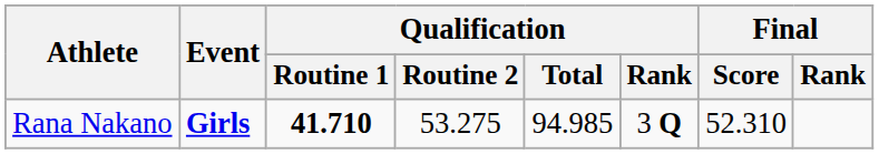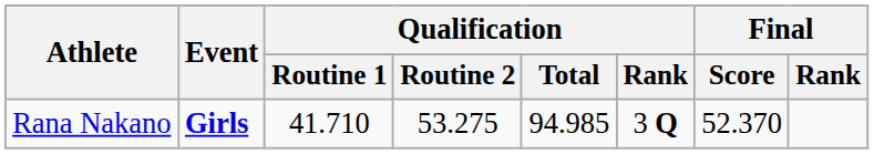Rana Nakano | Qualification / Routine 1: bold -> normal
Rana Nakano | Final / Score: 52.310 -> 52.370
